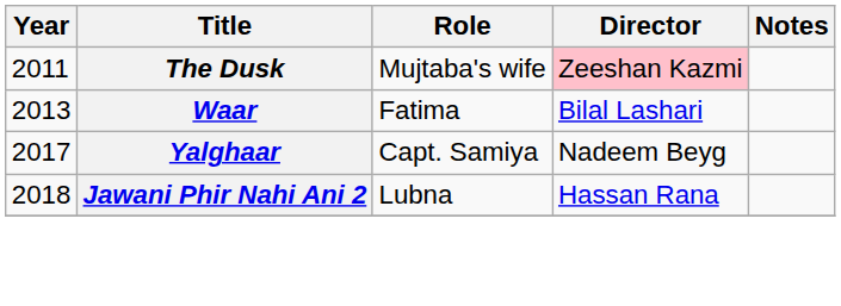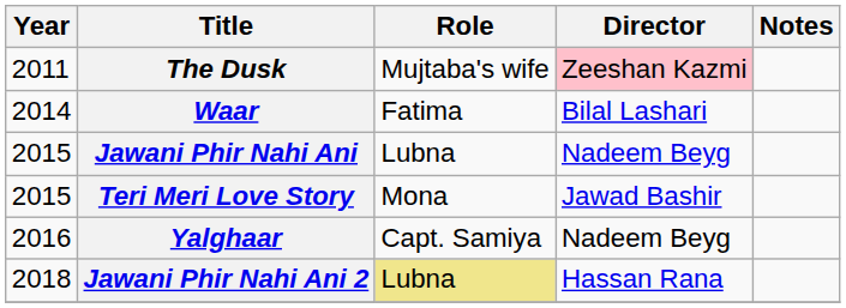Waar | Year: 2013 -> 2014
+ row: 2015 | Jawani Phir Nahi Ani | Lubna | Nadeem Beyg
+ row: 2015 | Teri Meri Love Story | Mona | Jawad Bashir
Yalghaar | Year: 2017 -> 2016
Jawani Phir Nahi Ani 2 | Role: no background -> khaki background
